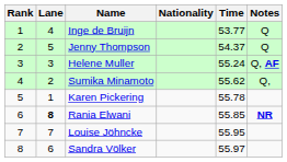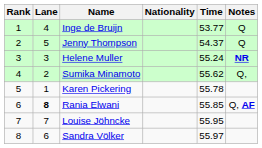Helene Muller | Notes: Q, AF -> NR
Rania Elwani | Notes: NR -> Q, AF
